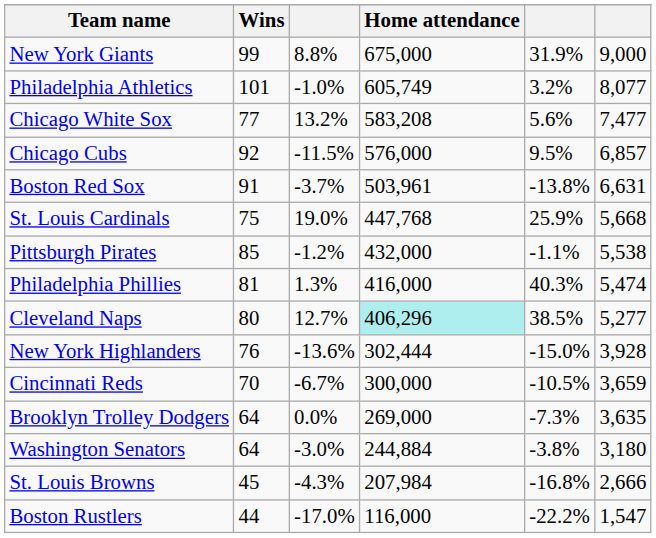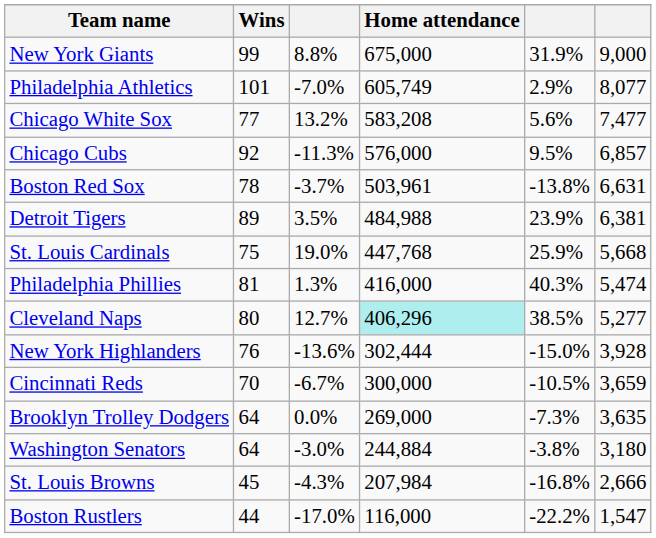Philadelphia Athletics | column 3: -1.0% -> -7.0%
Philadelphia Athletics | column 5: 3.2% -> 2.9%
Chicago Cubs | column 3: -11.5% -> -11.3%
Boston Red Sox | Wins: 91 -> 78
+ row: Detroit Tigers | 89 | 3.5% | 484,988 | 23.9% | 6,381
- row: Pittsburgh Pirates | 85 | -1.2% | 432,000 | -1.1% | 5,538
